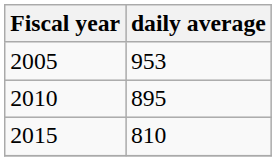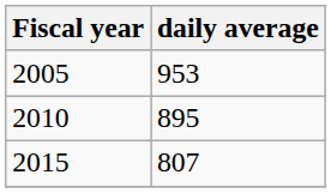2015 | daily average: 810 -> 807
